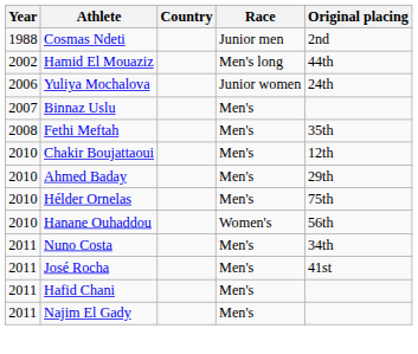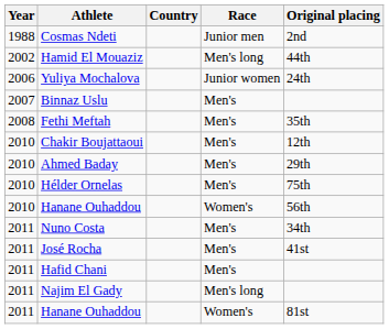Najim El Gady | Race: Men's -> Men's long
+ row: 2011 | Hanane Ouhaddou | Women's | 81st
